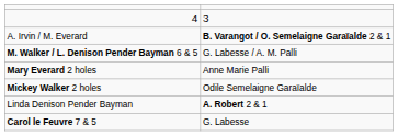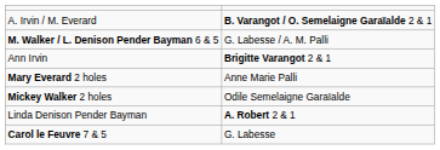- row: 4 | 3
+ row: Ann Irvin | Brigitte Varangot 2 & 1
